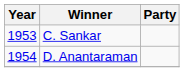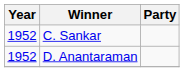C. Sankar | Year: 1953 -> 1952
D. Anantaraman | Year: 1954 -> 1952
